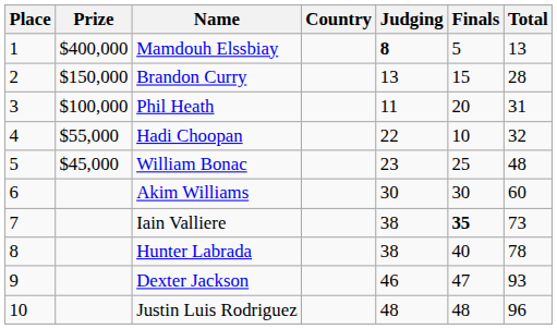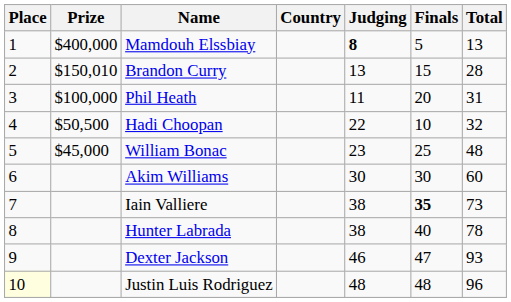Brandon Curry | Prize: $150,000 -> $150,010
Hadi Choopan | Prize: $55,000 -> $50,500
Justin Luis Rodriguez | Place: no background -> lightyellow background
